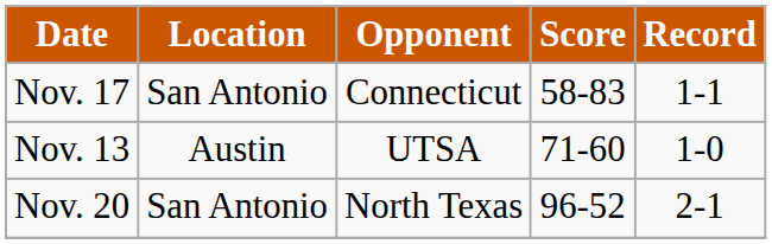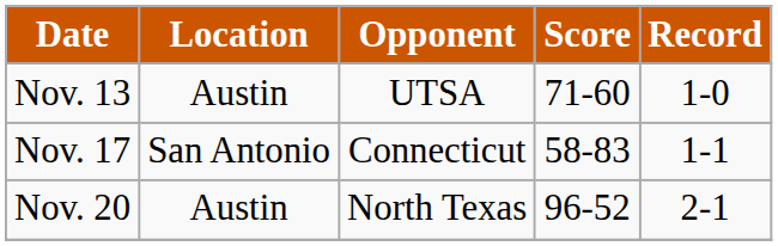rows swapped: Nov. 13 <-> Nov. 17
Nov. 20 | Location: San Antonio -> Austin
